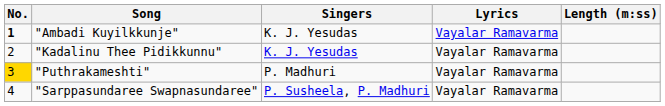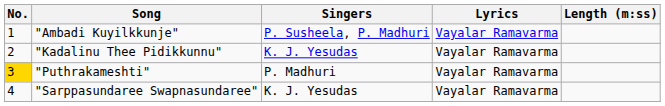"Ambadi Kuyilkkunje" | No.: bold -> normal
"Ambadi Kuyilkkunje" | Singers: K. J. Yesudas -> P. Susheela, P. Madhuri
"Sarppasundaree Swapnasundaree" | Singers: P. Susheela, P. Madhuri -> K. J. Yesudas
